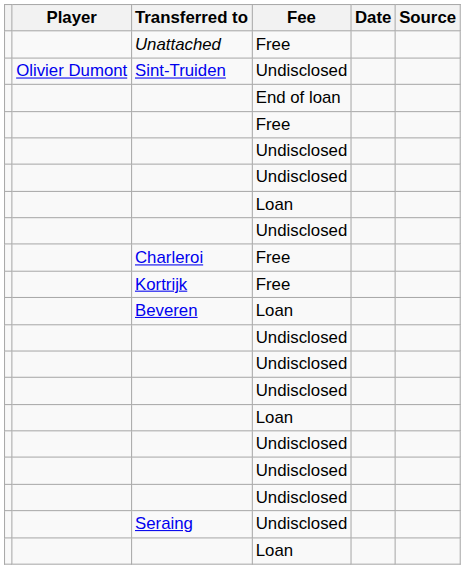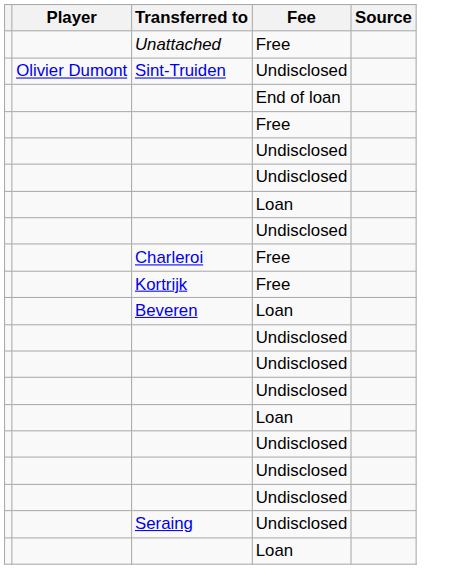- column: Date
